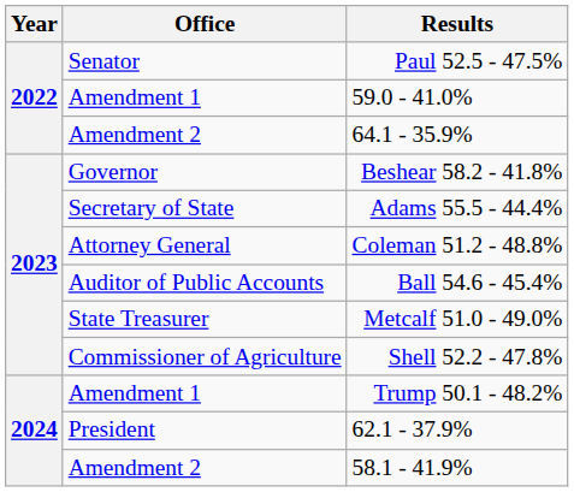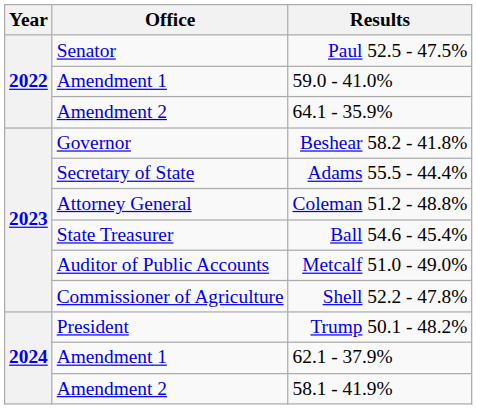Ball 54.6 - 45.4% | Office: Auditor of Public Accounts -> State Treasurer
Metcalf 51.0 - 49.0% | Office: State Treasurer -> Auditor of Public Accounts
Trump 50.1 - 48.2% | Office: Amendment 1 -> President
62.1 - 37.9% | Office: President -> Amendment 1
